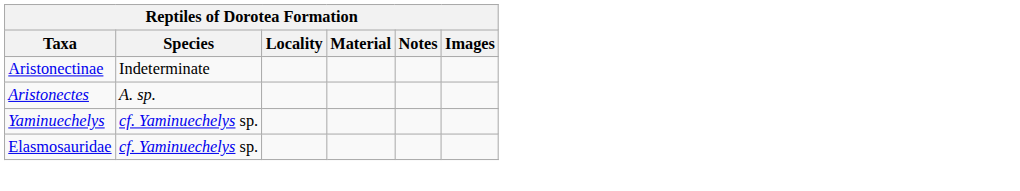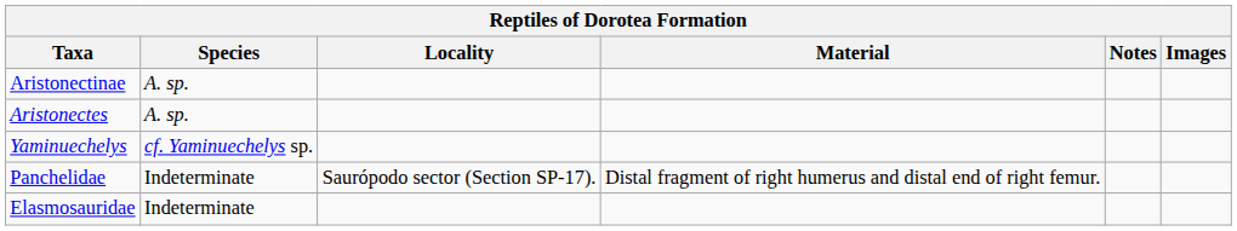Aristonectinae | Species: Indeterminate -> A. sp.
+ row: Panchelidae | Indeterminate | Saurópodo sector (Section SP-17). | Distal fragment of right humerus and distal end of right femur.
Elasmosauridae | Species: cf. Yaminuechelys sp. -> Indeterminate
